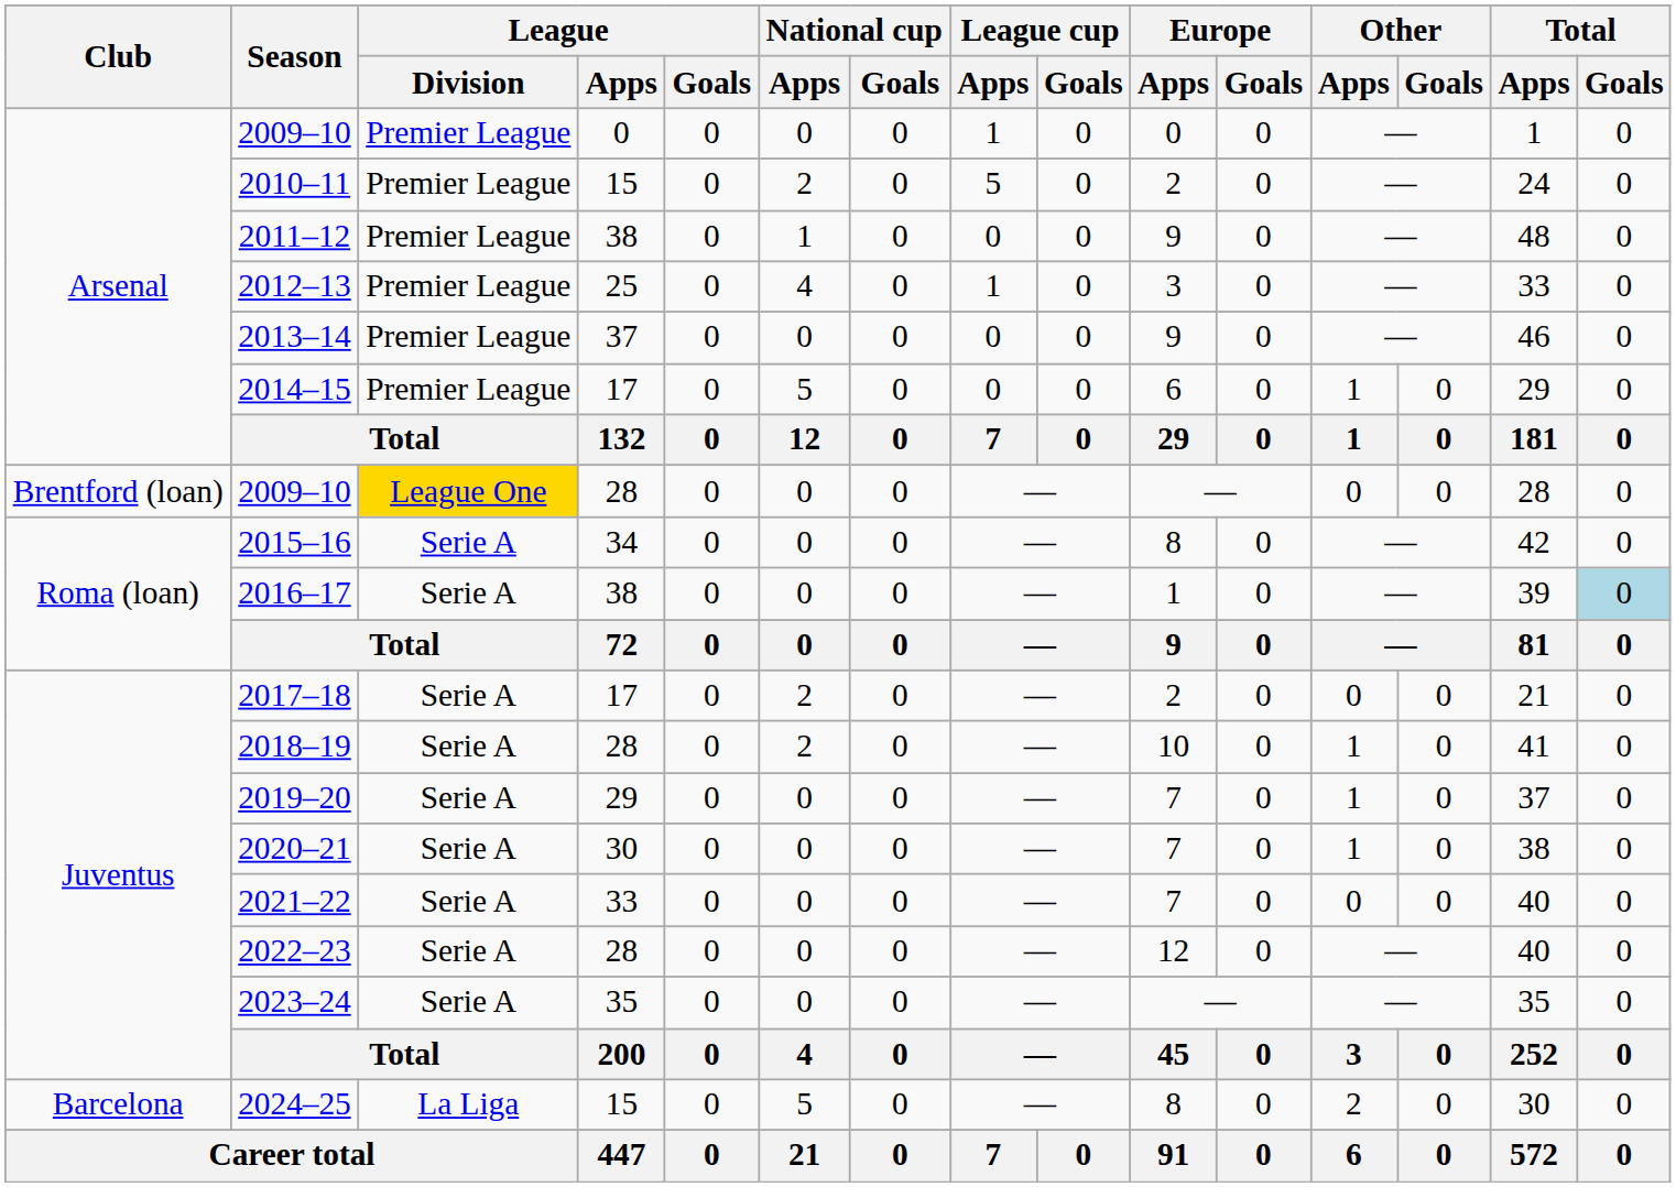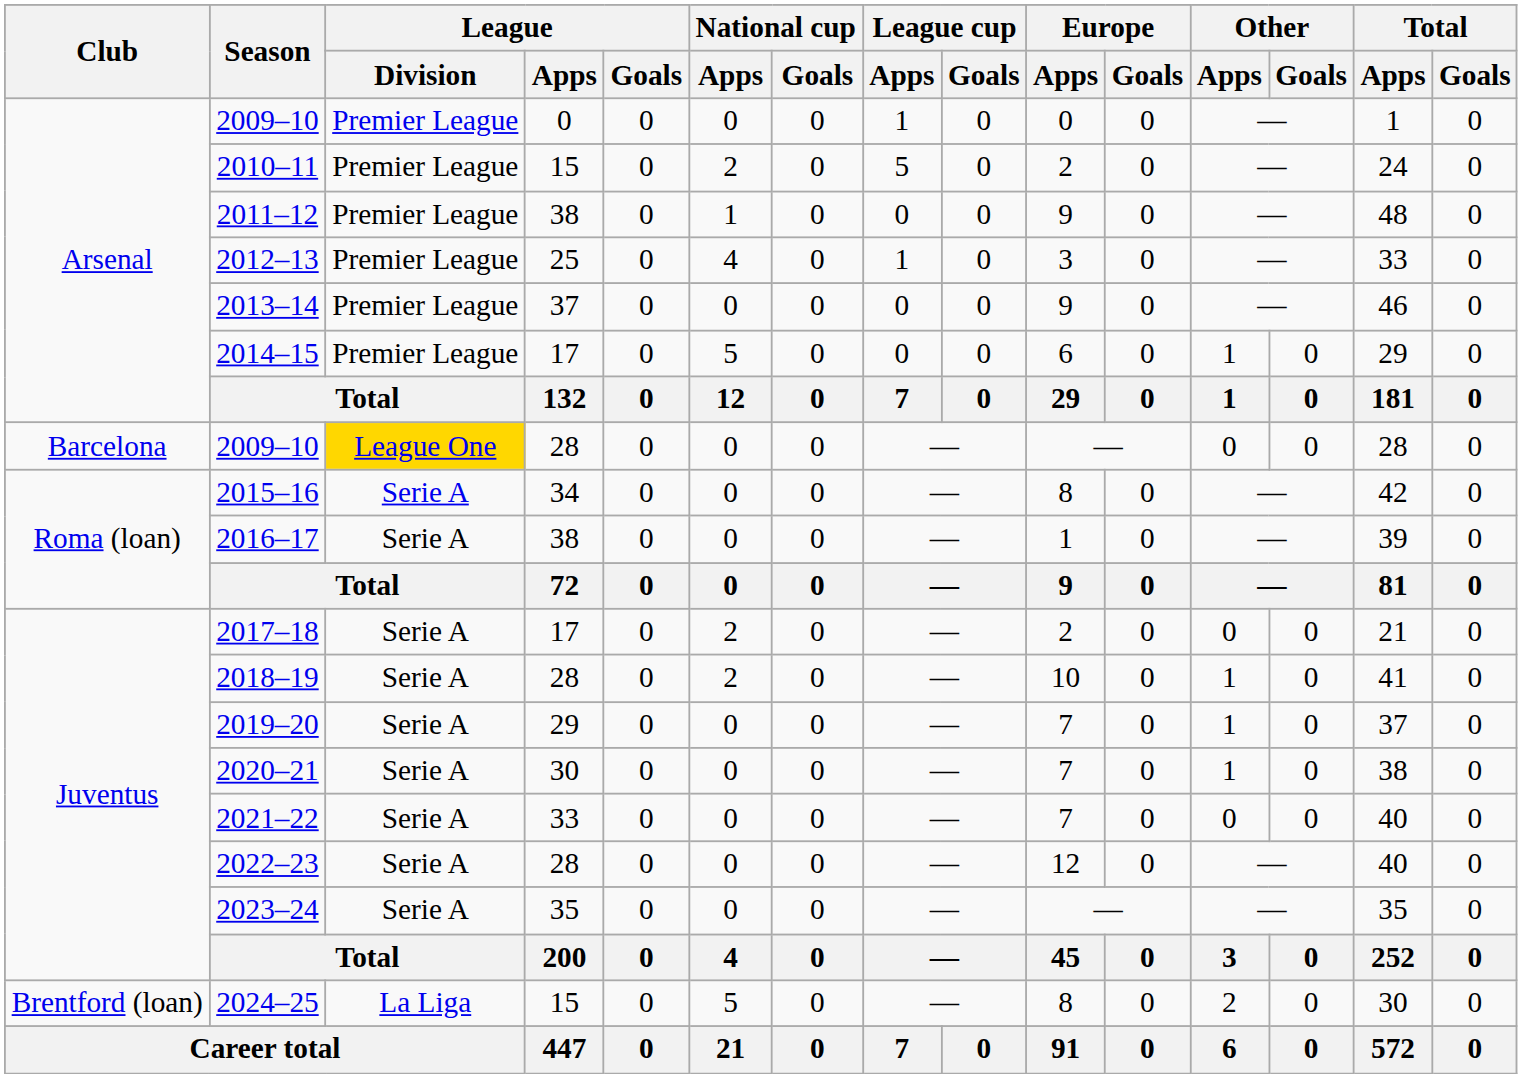2009–10 / 28 | Club: Brentford (loan) -> Barcelona
2016–17 | Total / Goals: lightblue background -> no background
2024–25 | Club: Barcelona -> Brentford (loan)
